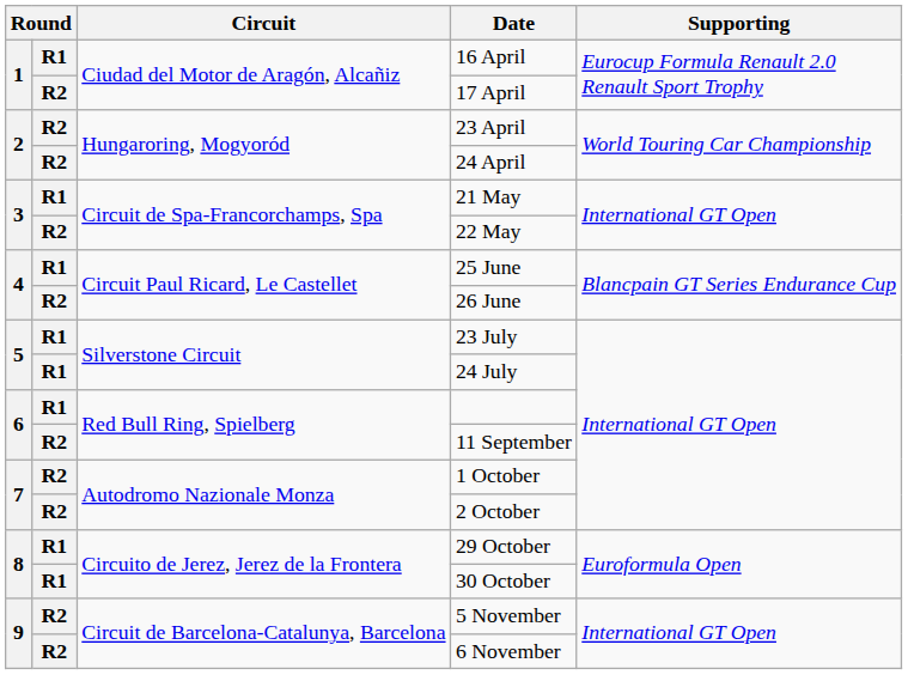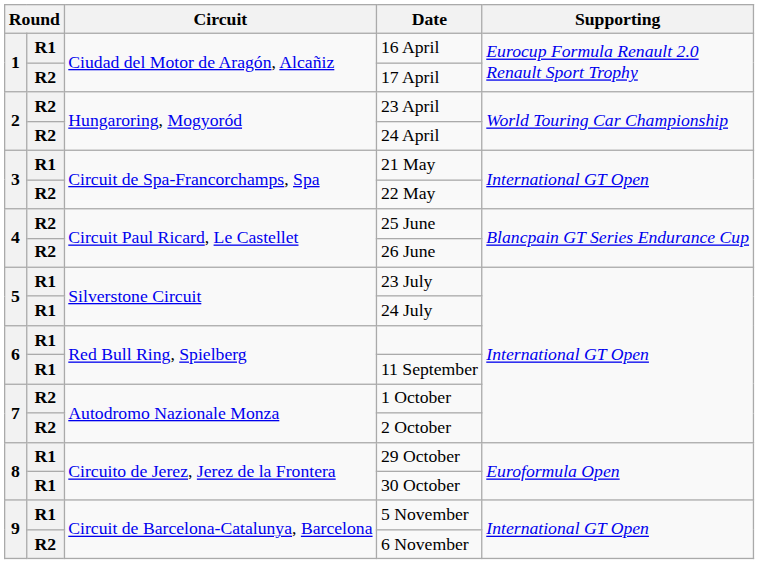25 June | column 2: R1 -> R2
11 September | column 2: R2 -> R1
5 November | column 2: R2 -> R1
